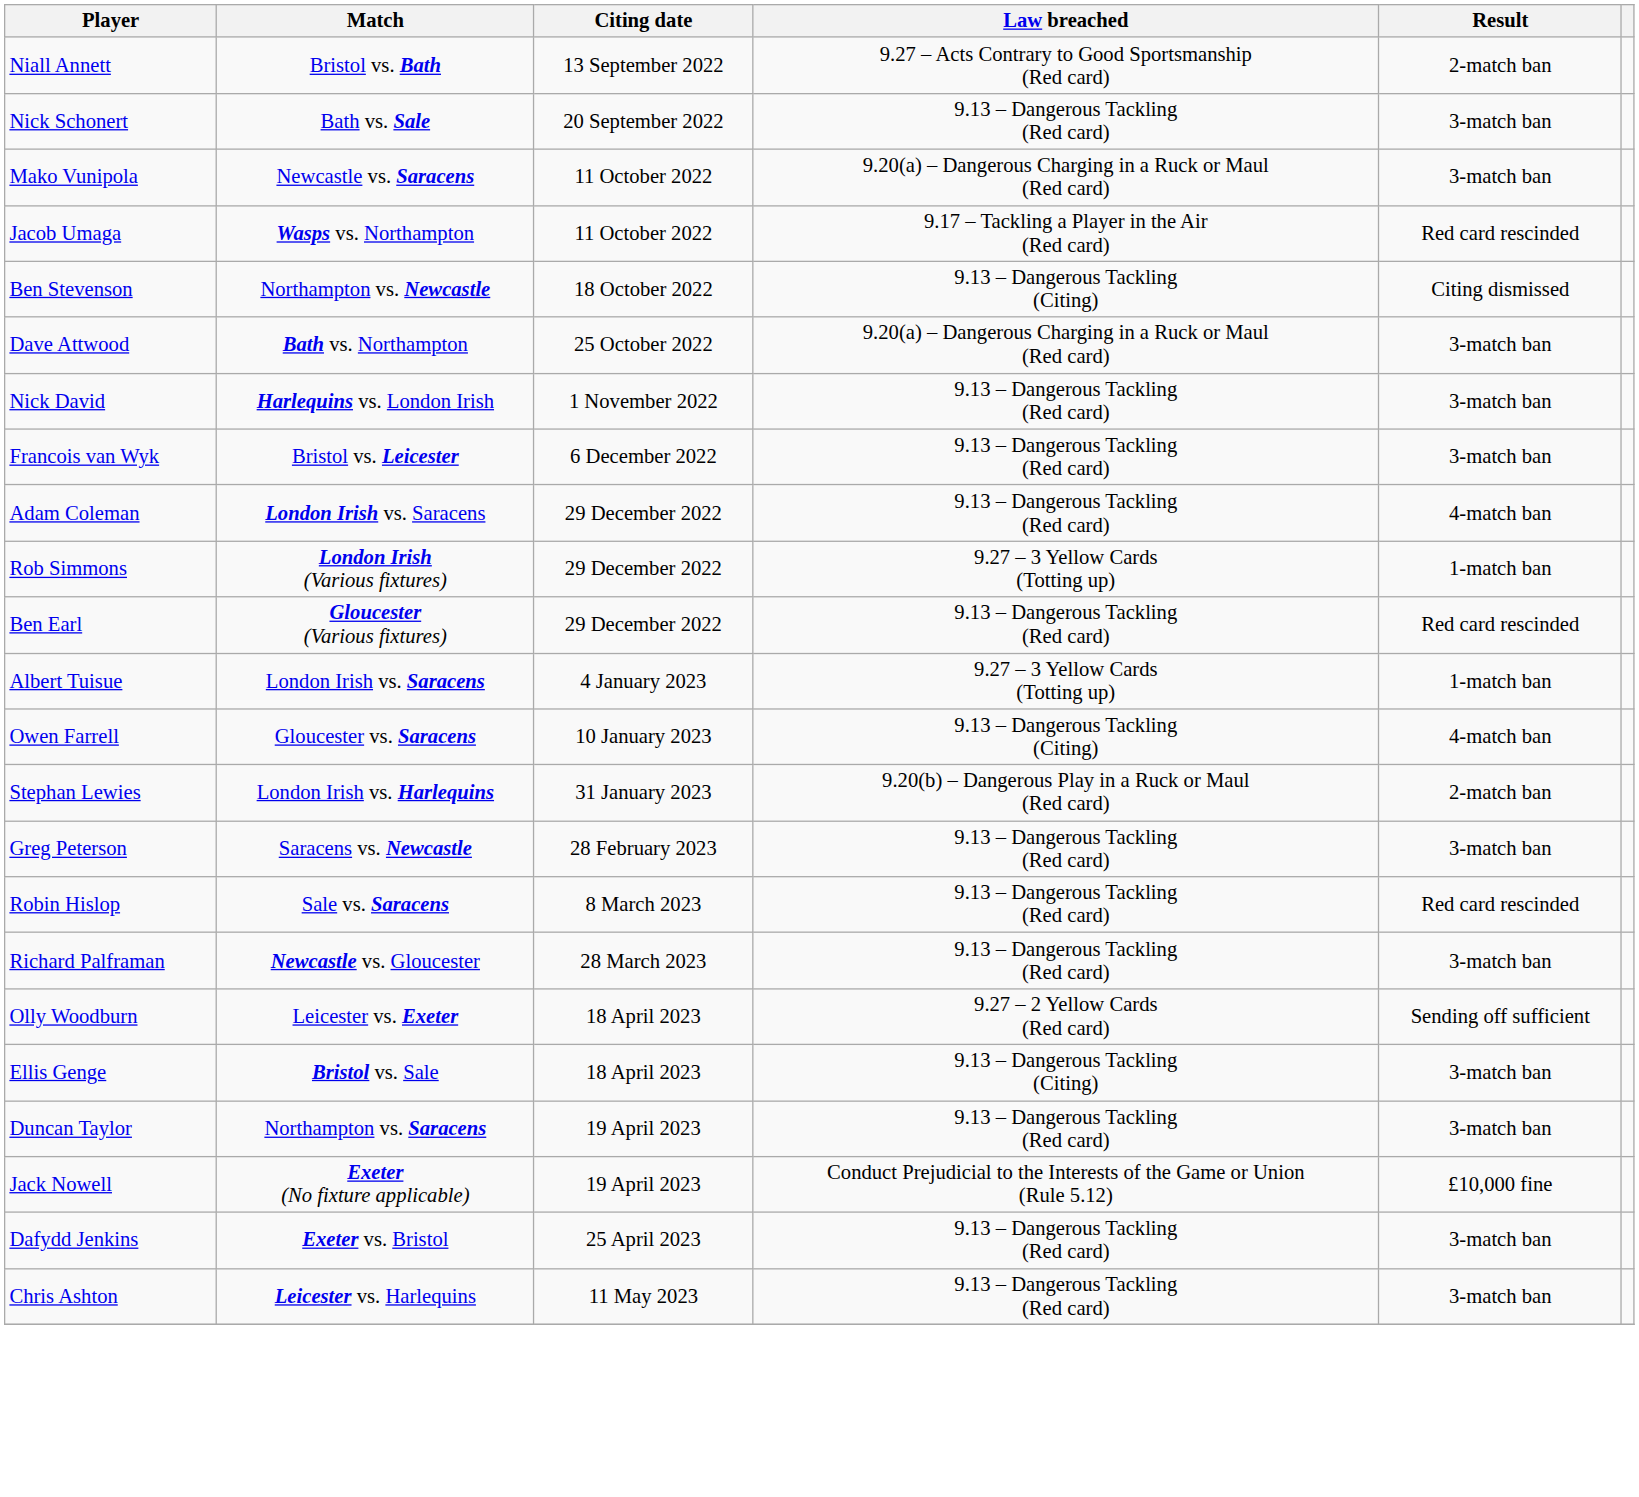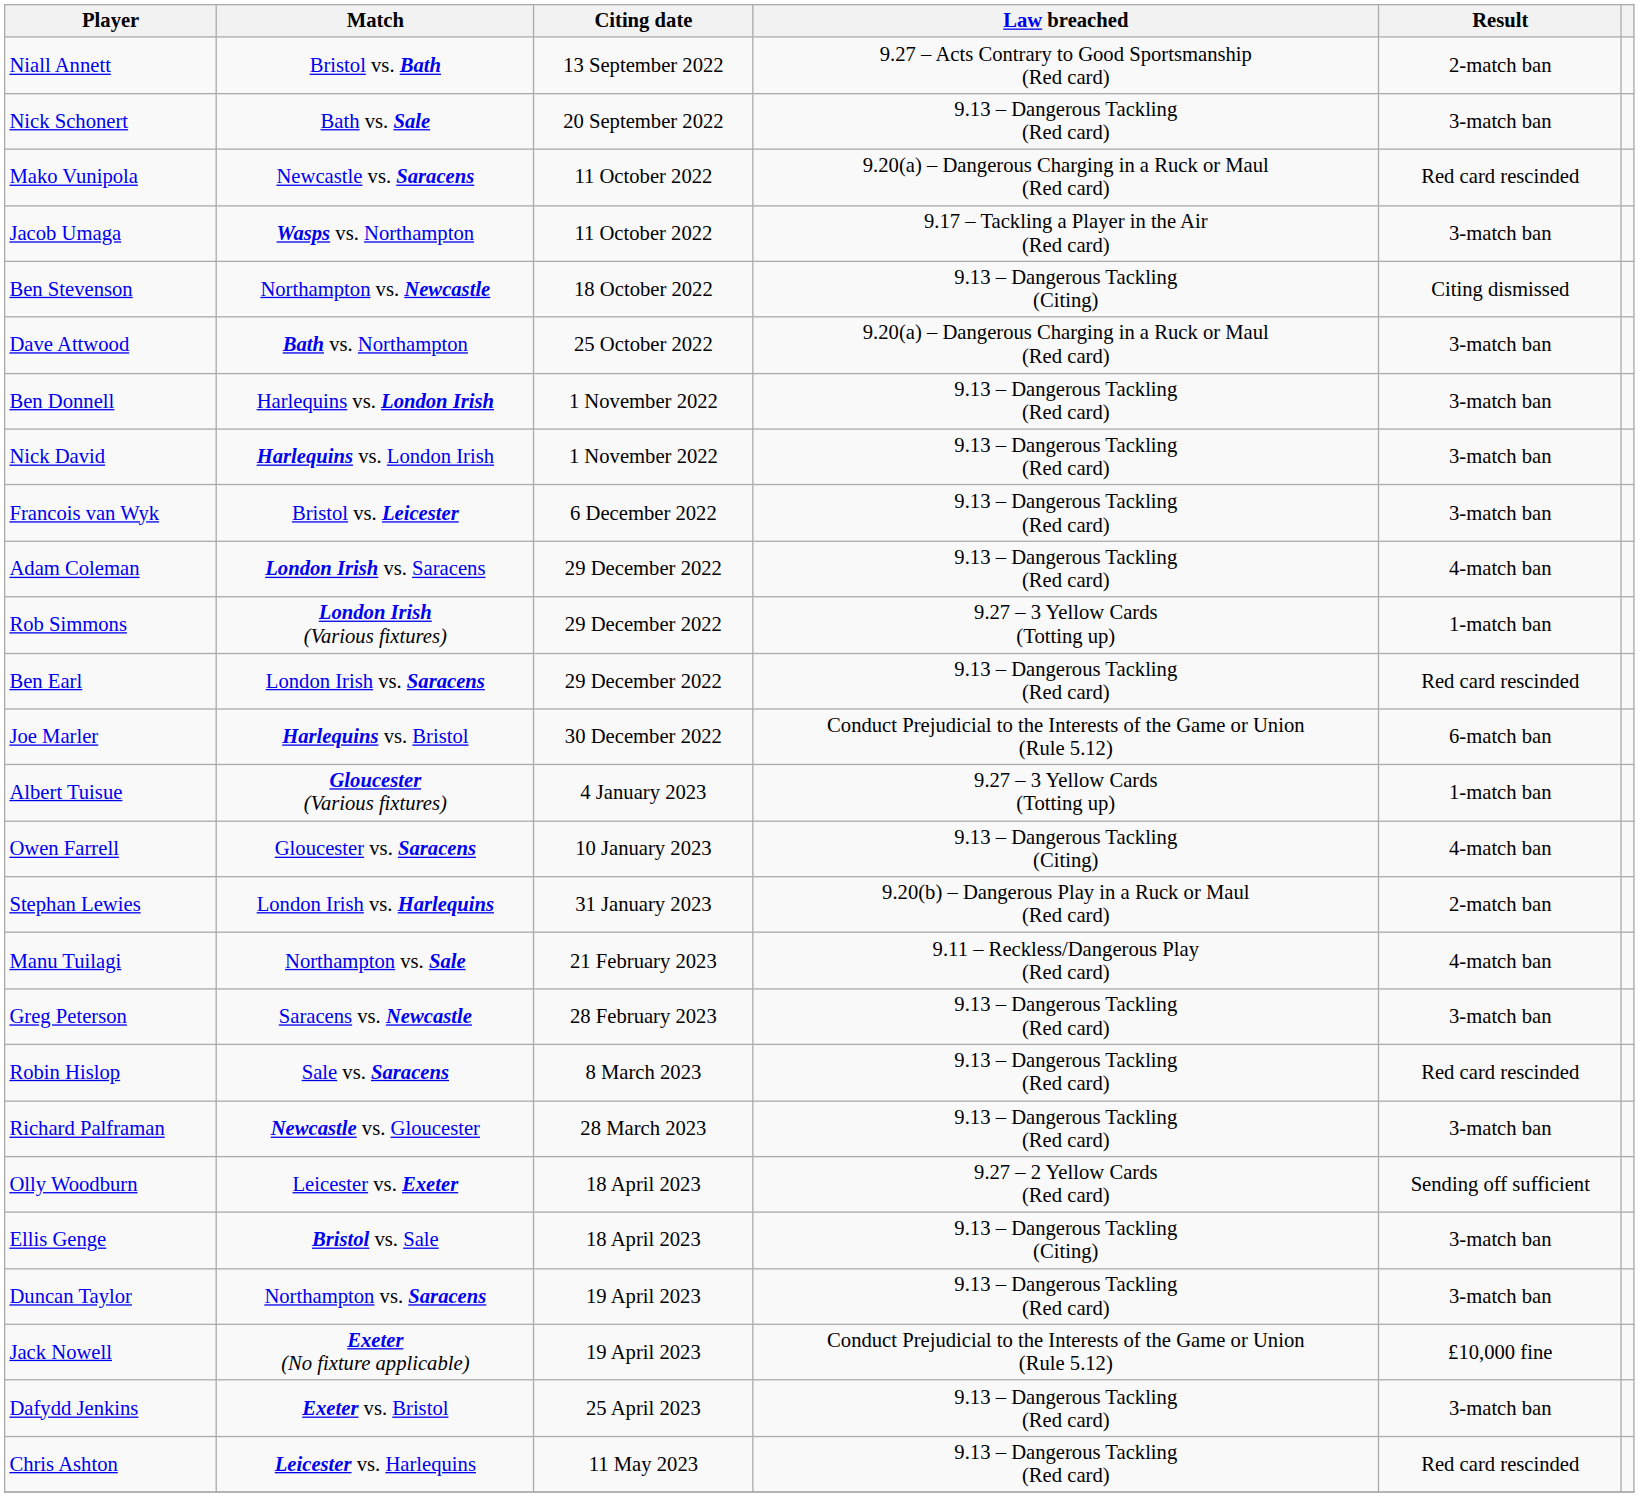Mako Vunipola | Result: 3-match ban -> Red card rescinded
Jacob Umaga | Result: Red card rescinded -> 3-match ban
+ row: Ben Donnell | Harlequins vs. London Irish | 1 November 2022 | 9.13 – Dangerous Tackling (Red card) | 3-match ban
Ben Earl | Match: Gloucester (Various fixtures) -> London Irish vs. Saracens
+ row: Joe Marler | Harlequins vs. Bristol | 30 December 2022 | Conduct Prejudicial to the Interests of the Game or Union (Rule 5.12) | 6-match ban
Albert Tuisue | Match: London Irish vs. Saracens -> Gloucester (Various fixtures)
+ row: Manu Tuilagi | Northampton vs. Sale | 21 February 2023 | 9.11 – Reckless/Dangerous Play (Red card) | 4-match ban
Chris Ashton | Result: 3-match ban -> Red card rescinded
